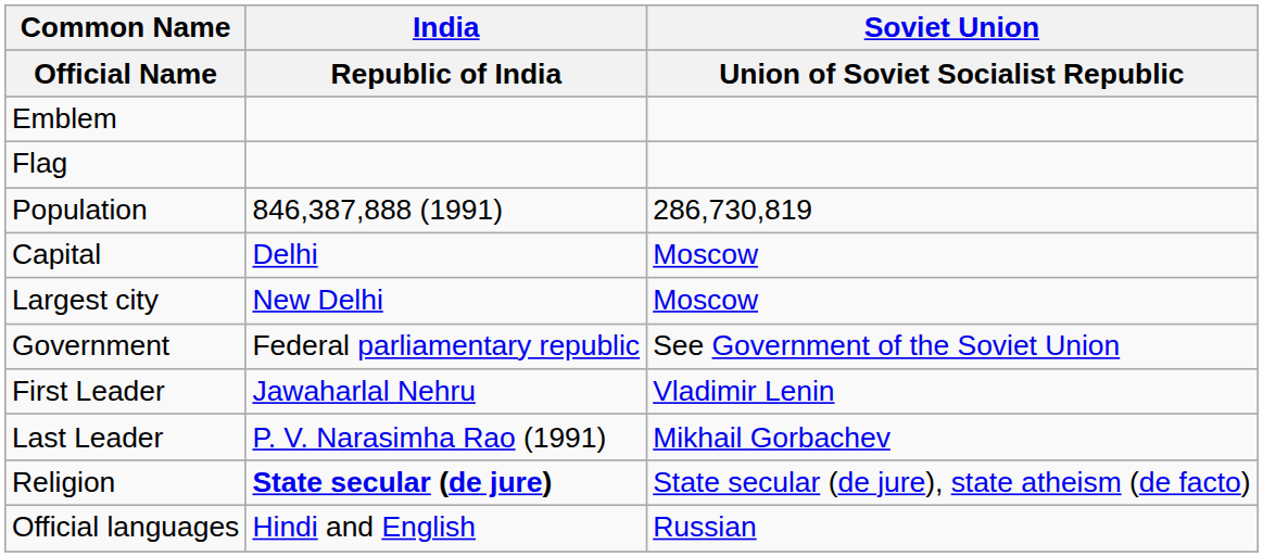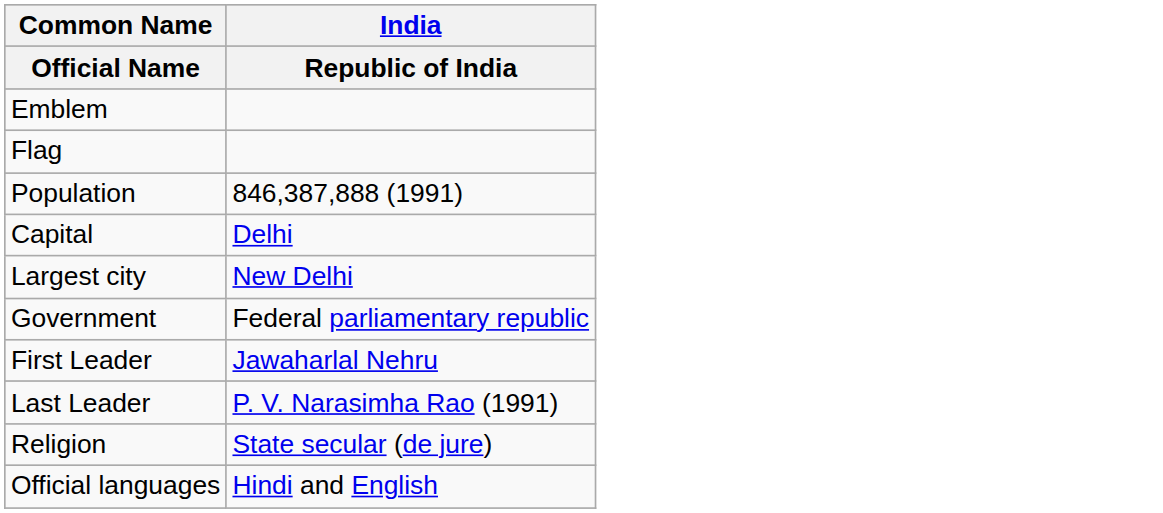- column: Soviet Union | Union of Soviet Socialist Republic | 286,730,819 | Moscow | Moscow | See Government of the Soviet Union | Vladimir Lenin | Mikhail Gorbachev | State secular (de jure), state atheism (de facto) | Russian
Religion | India / Republic of India: bold -> normal
